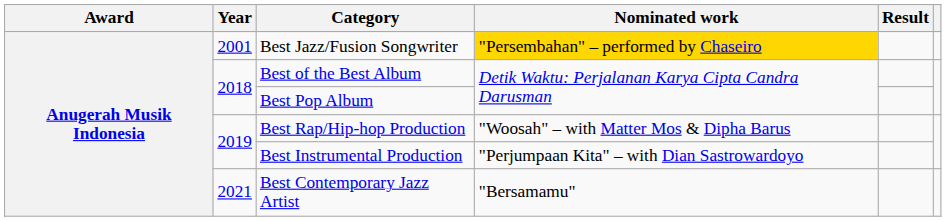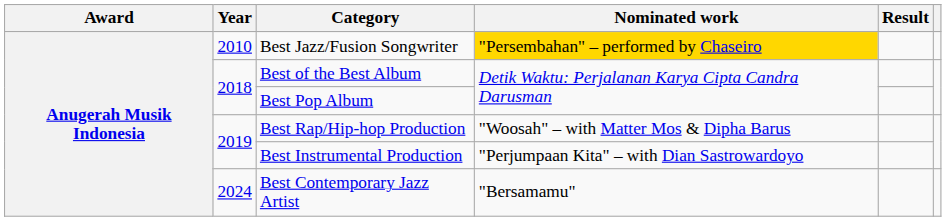Best Jazz/Fusion Songwriter | Year: 2001 -> 2010
Best Contemporary Jazz Artist | Year: 2021 -> 2024
